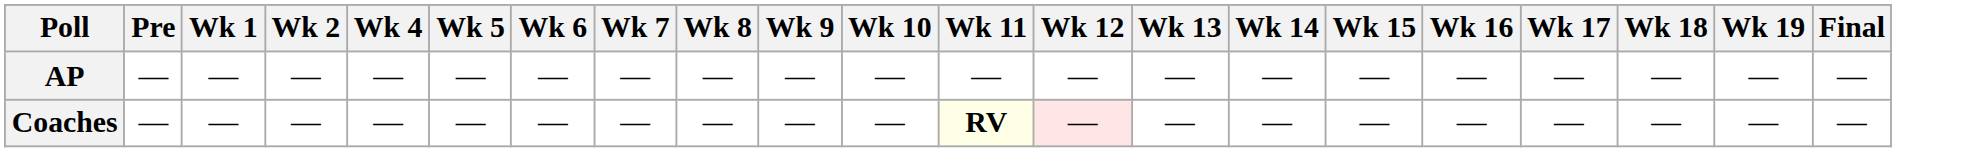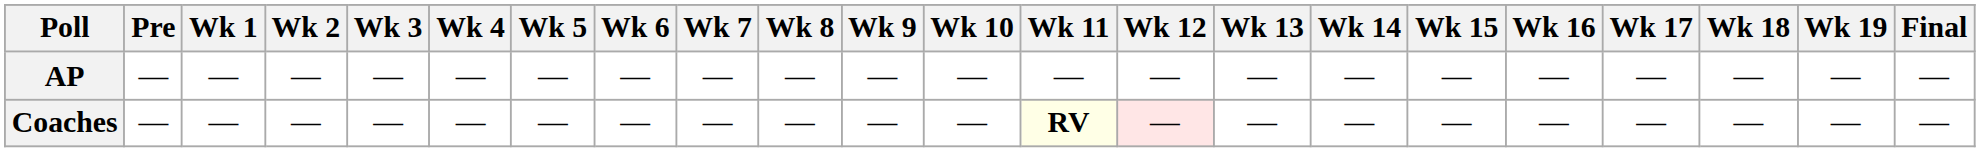+ column: Wk 3 | — | —
